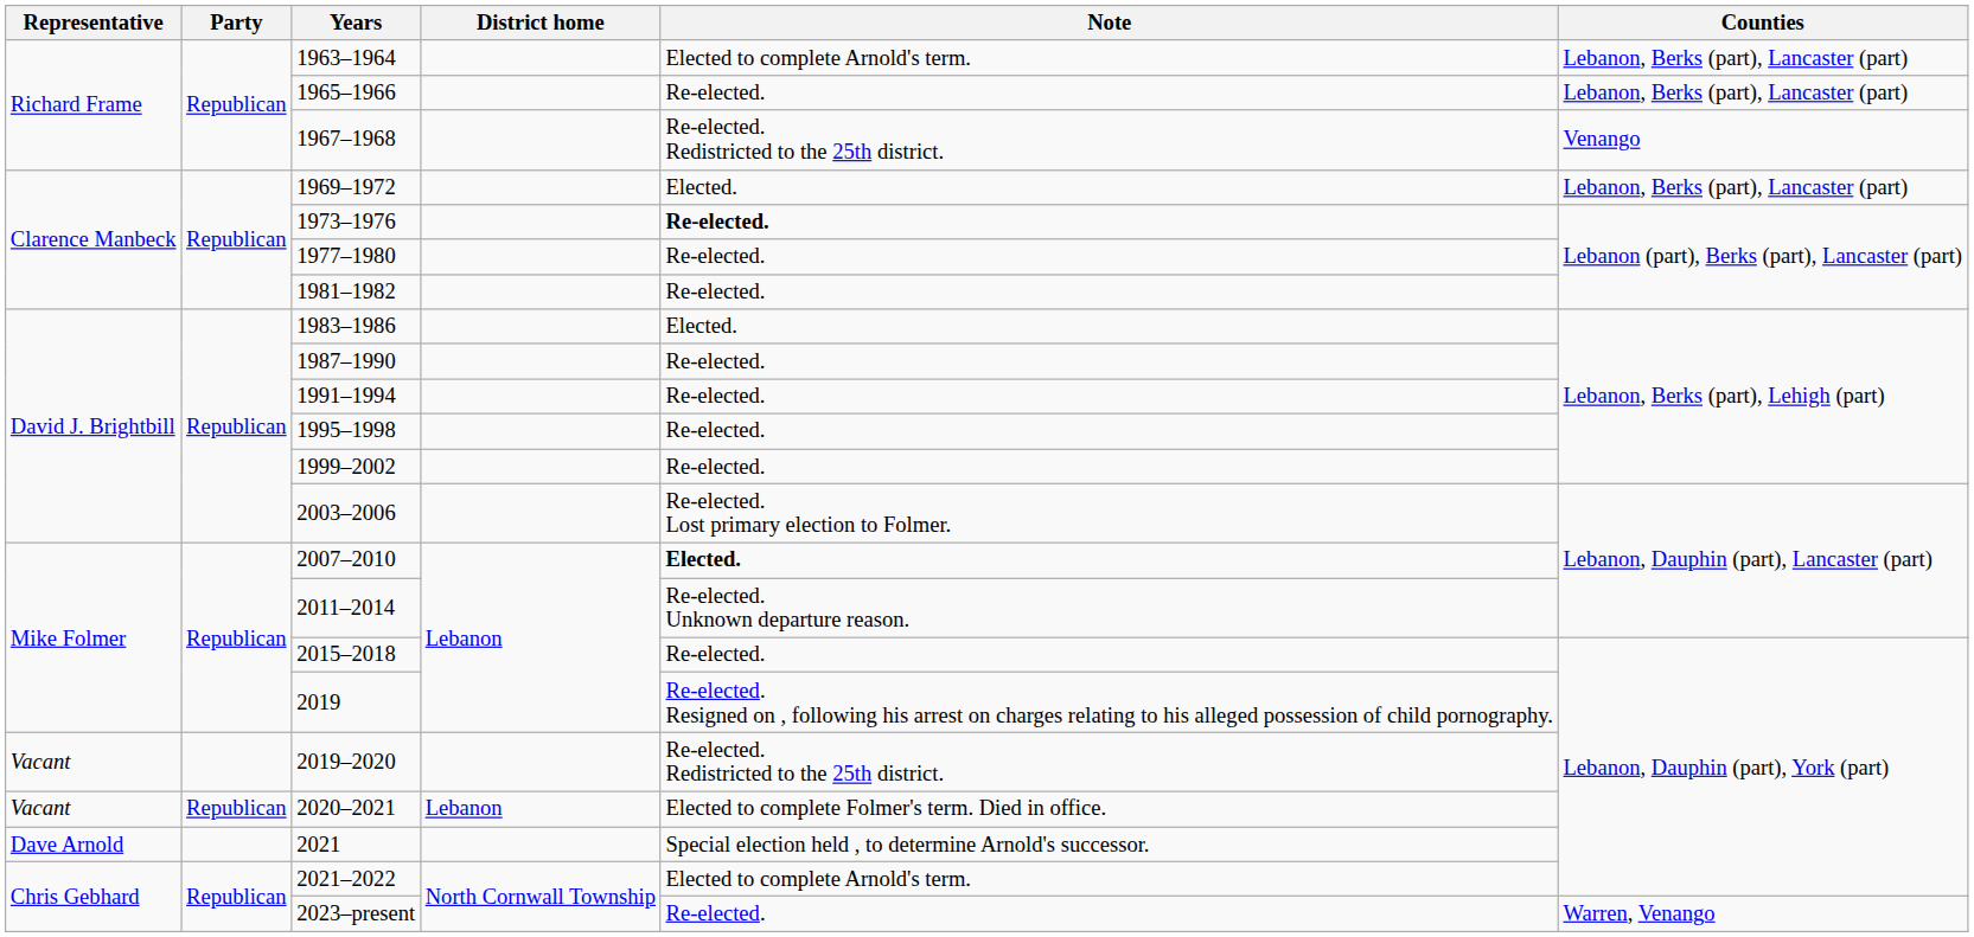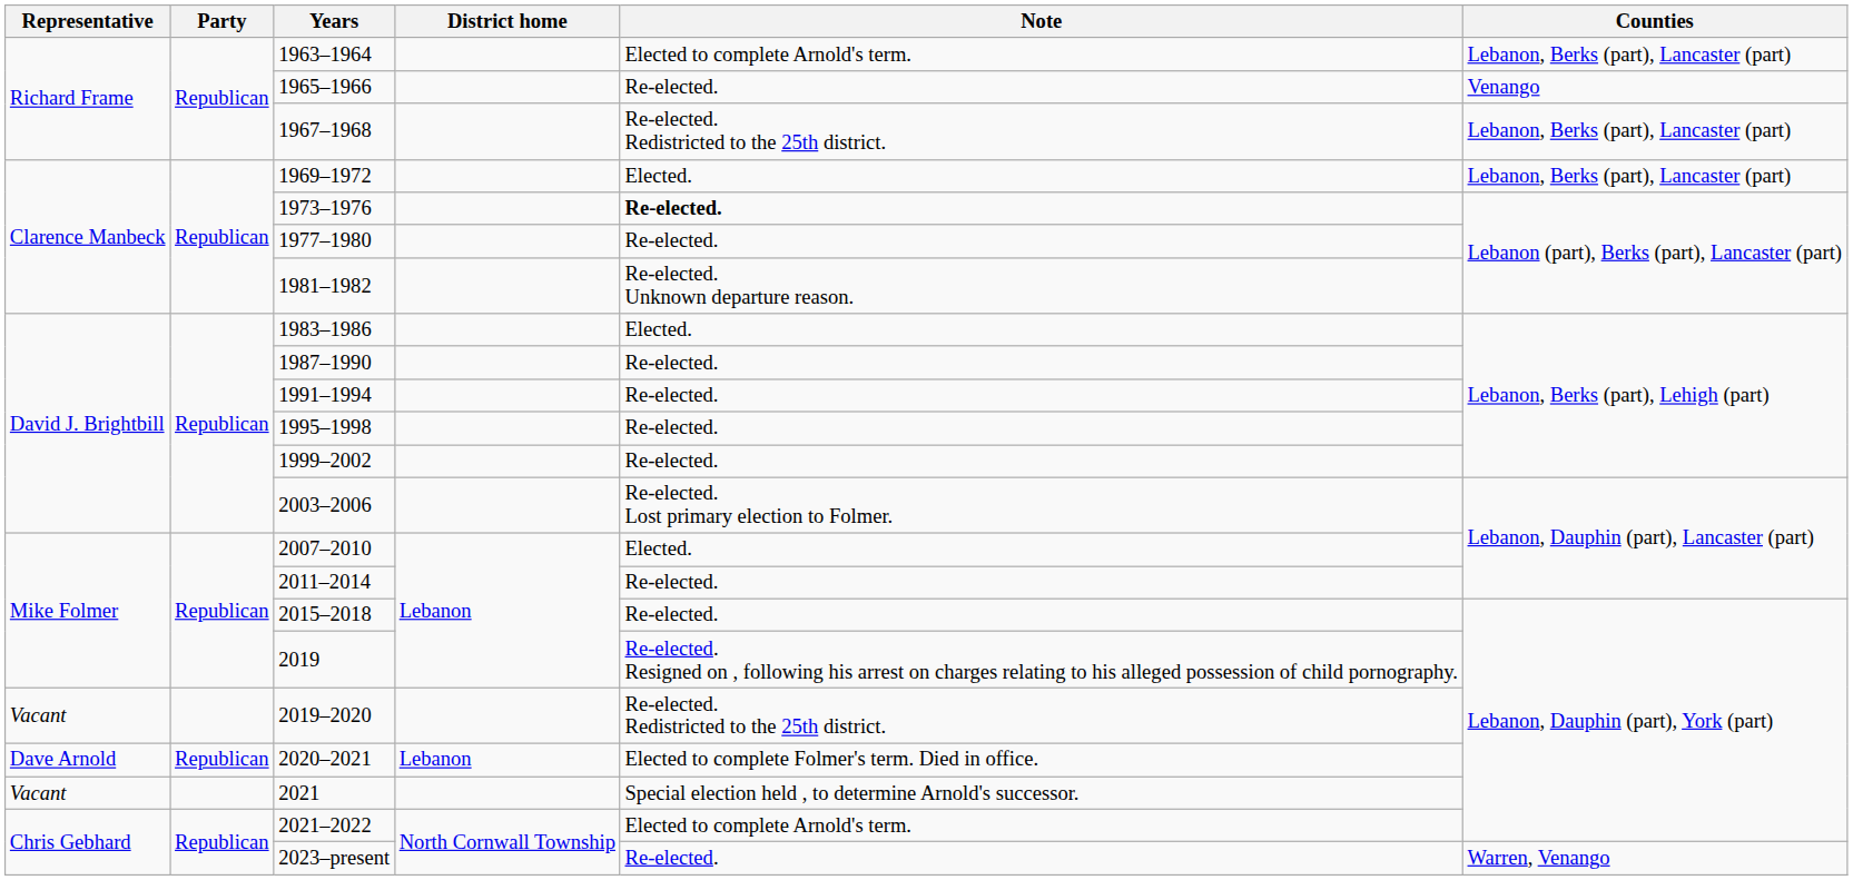1965–1966 | Counties: Lebanon, Berks (part), Lancaster (part) -> Venango
1967–1968 | Counties: Venango -> Lebanon, Berks (part), Lancaster (part)
1981–1982 | Note: Re-elected. -> Re-elected. Unknown departure reason.
2007–2010 | Note: bold -> normal
2011–2014 | Note: Re-elected. Unknown departure reason. -> Re-elected.
2020–2021 | Representative: Vacant -> Dave Arnold
2021 | Representative: Dave Arnold -> Vacant
